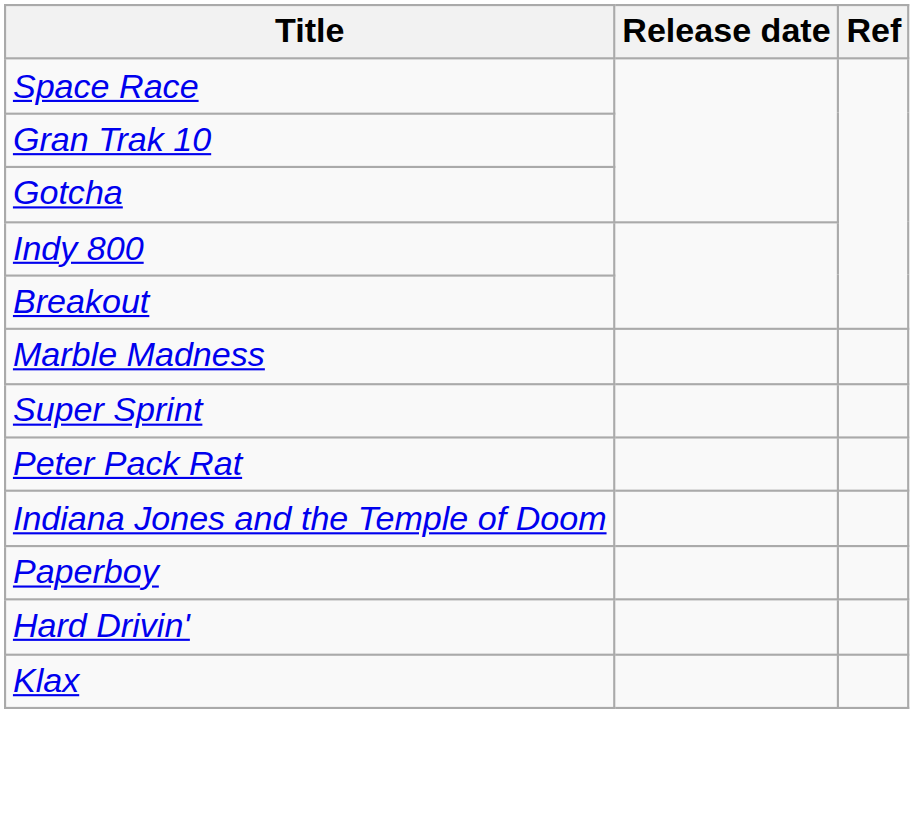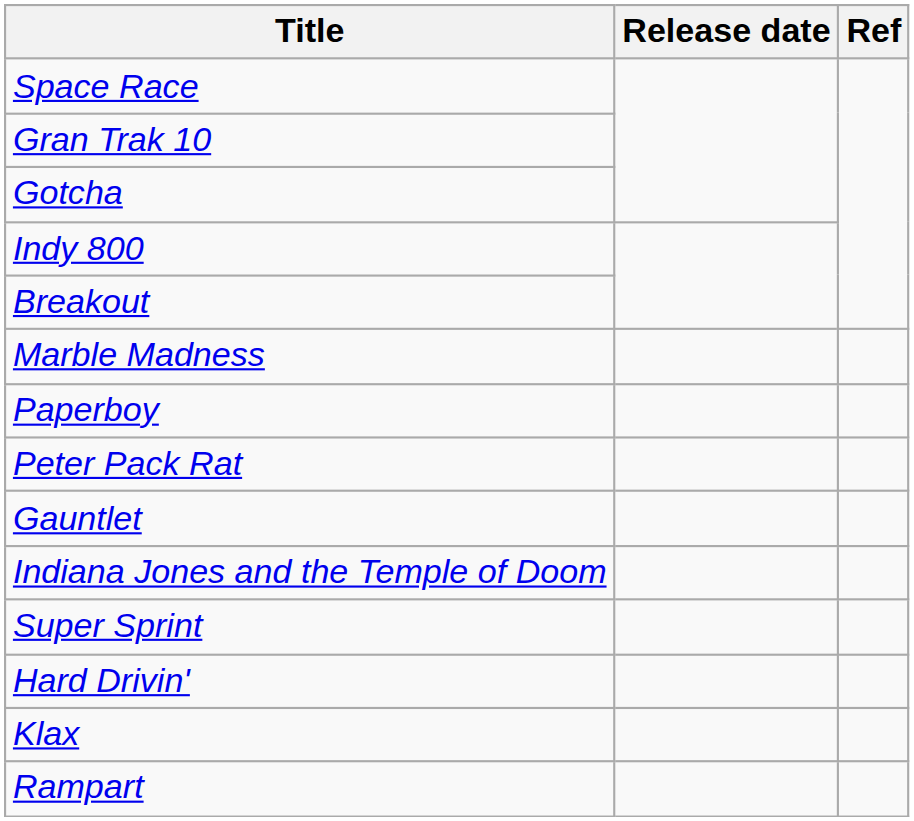rows swapped: Paperboy <-> Super Sprint
+ row: Gauntlet
+ row: Rampart
